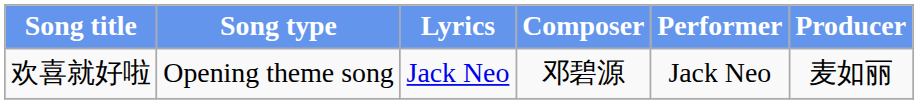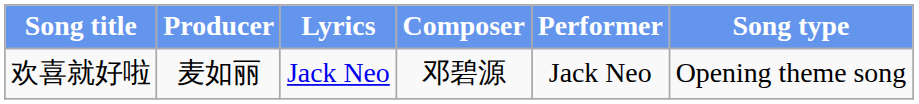columns swapped: Song type <-> Producer
